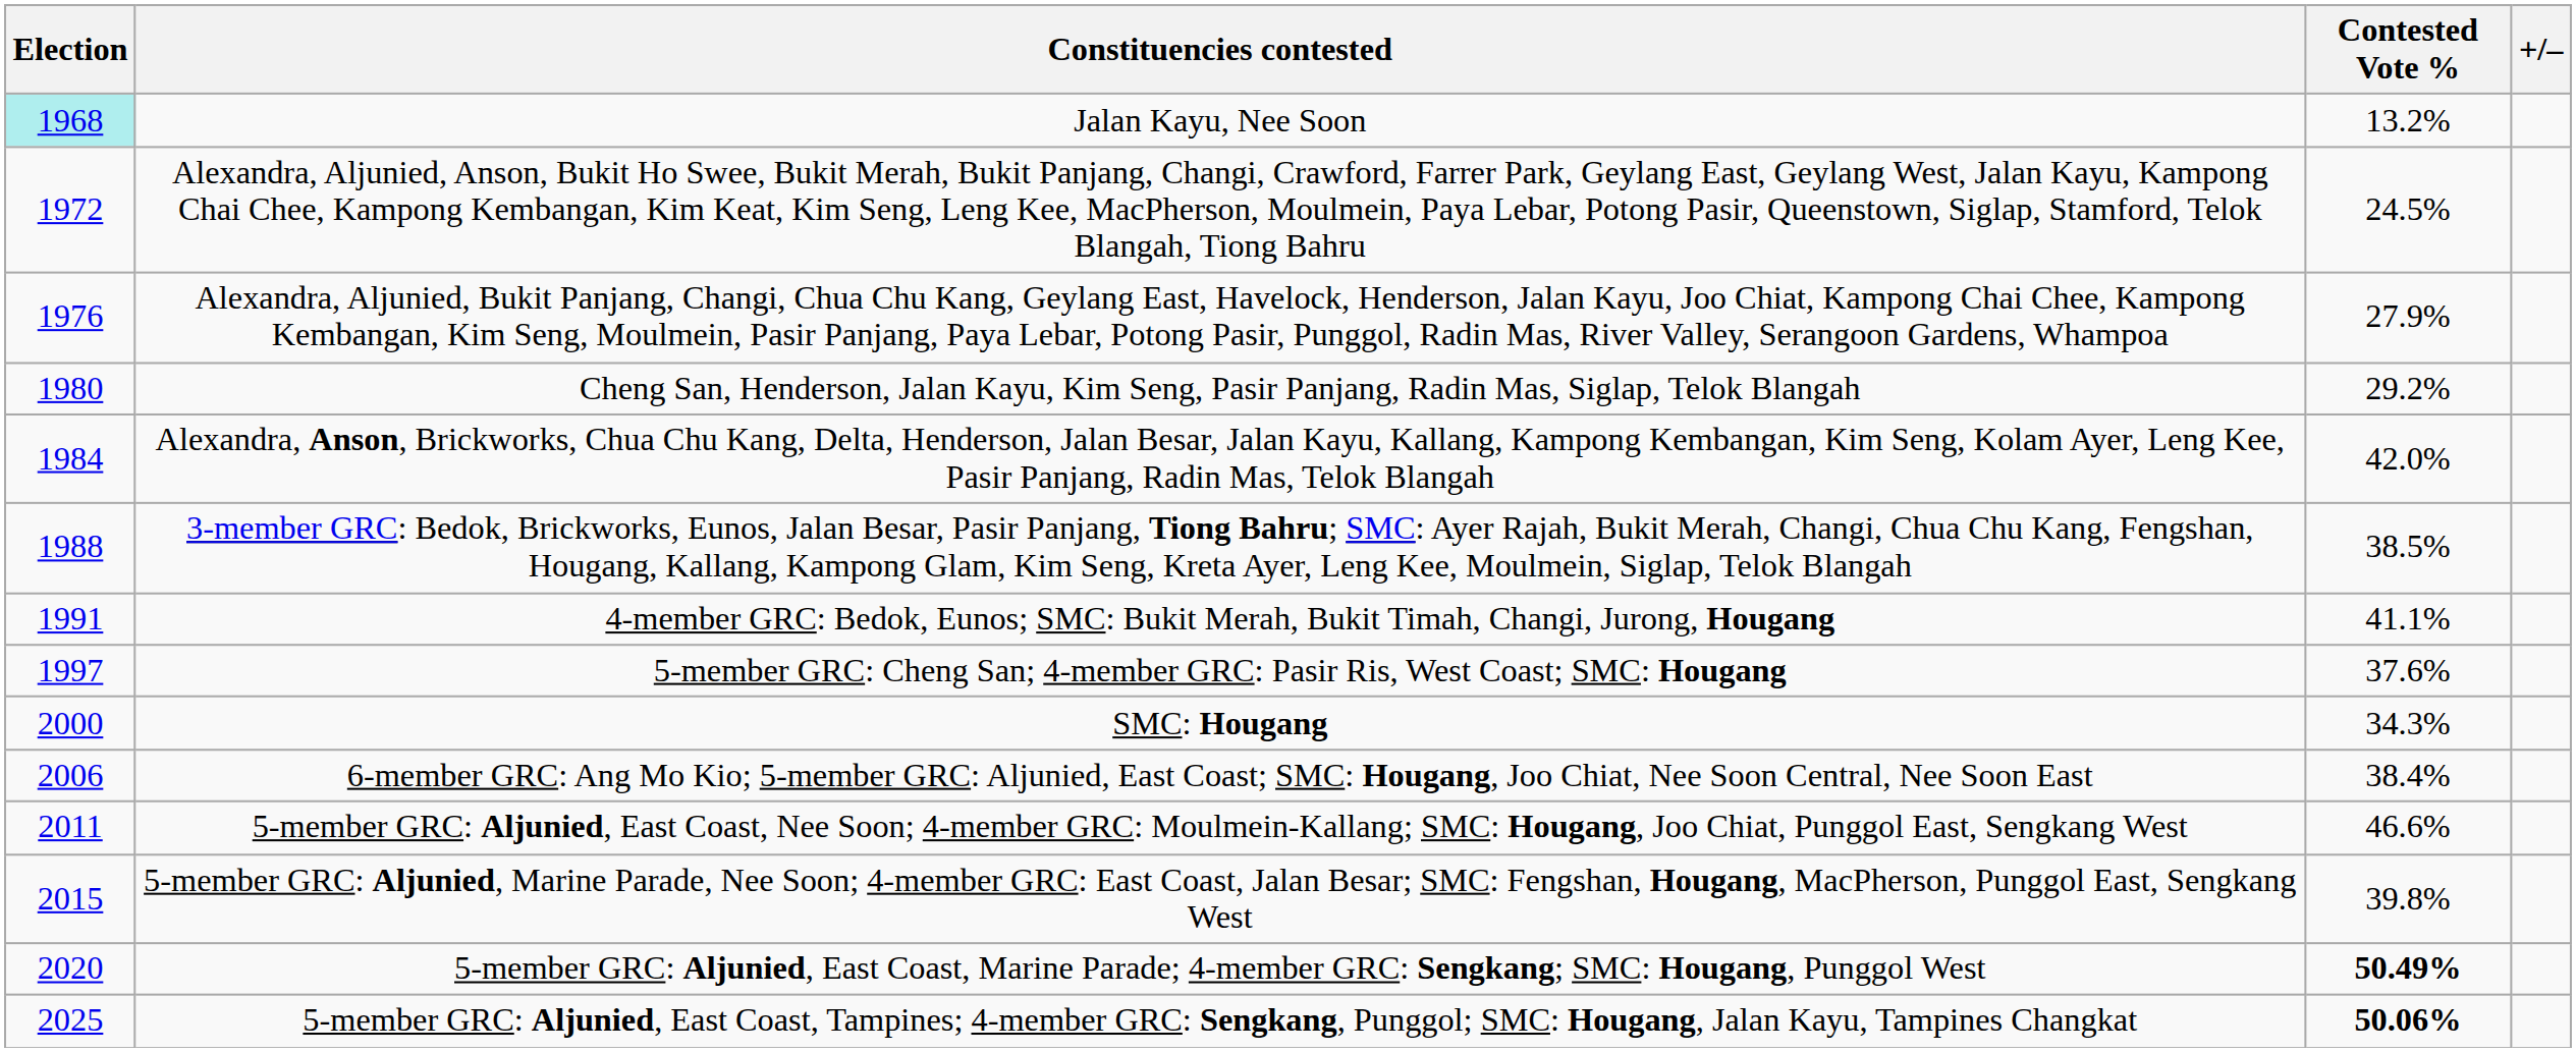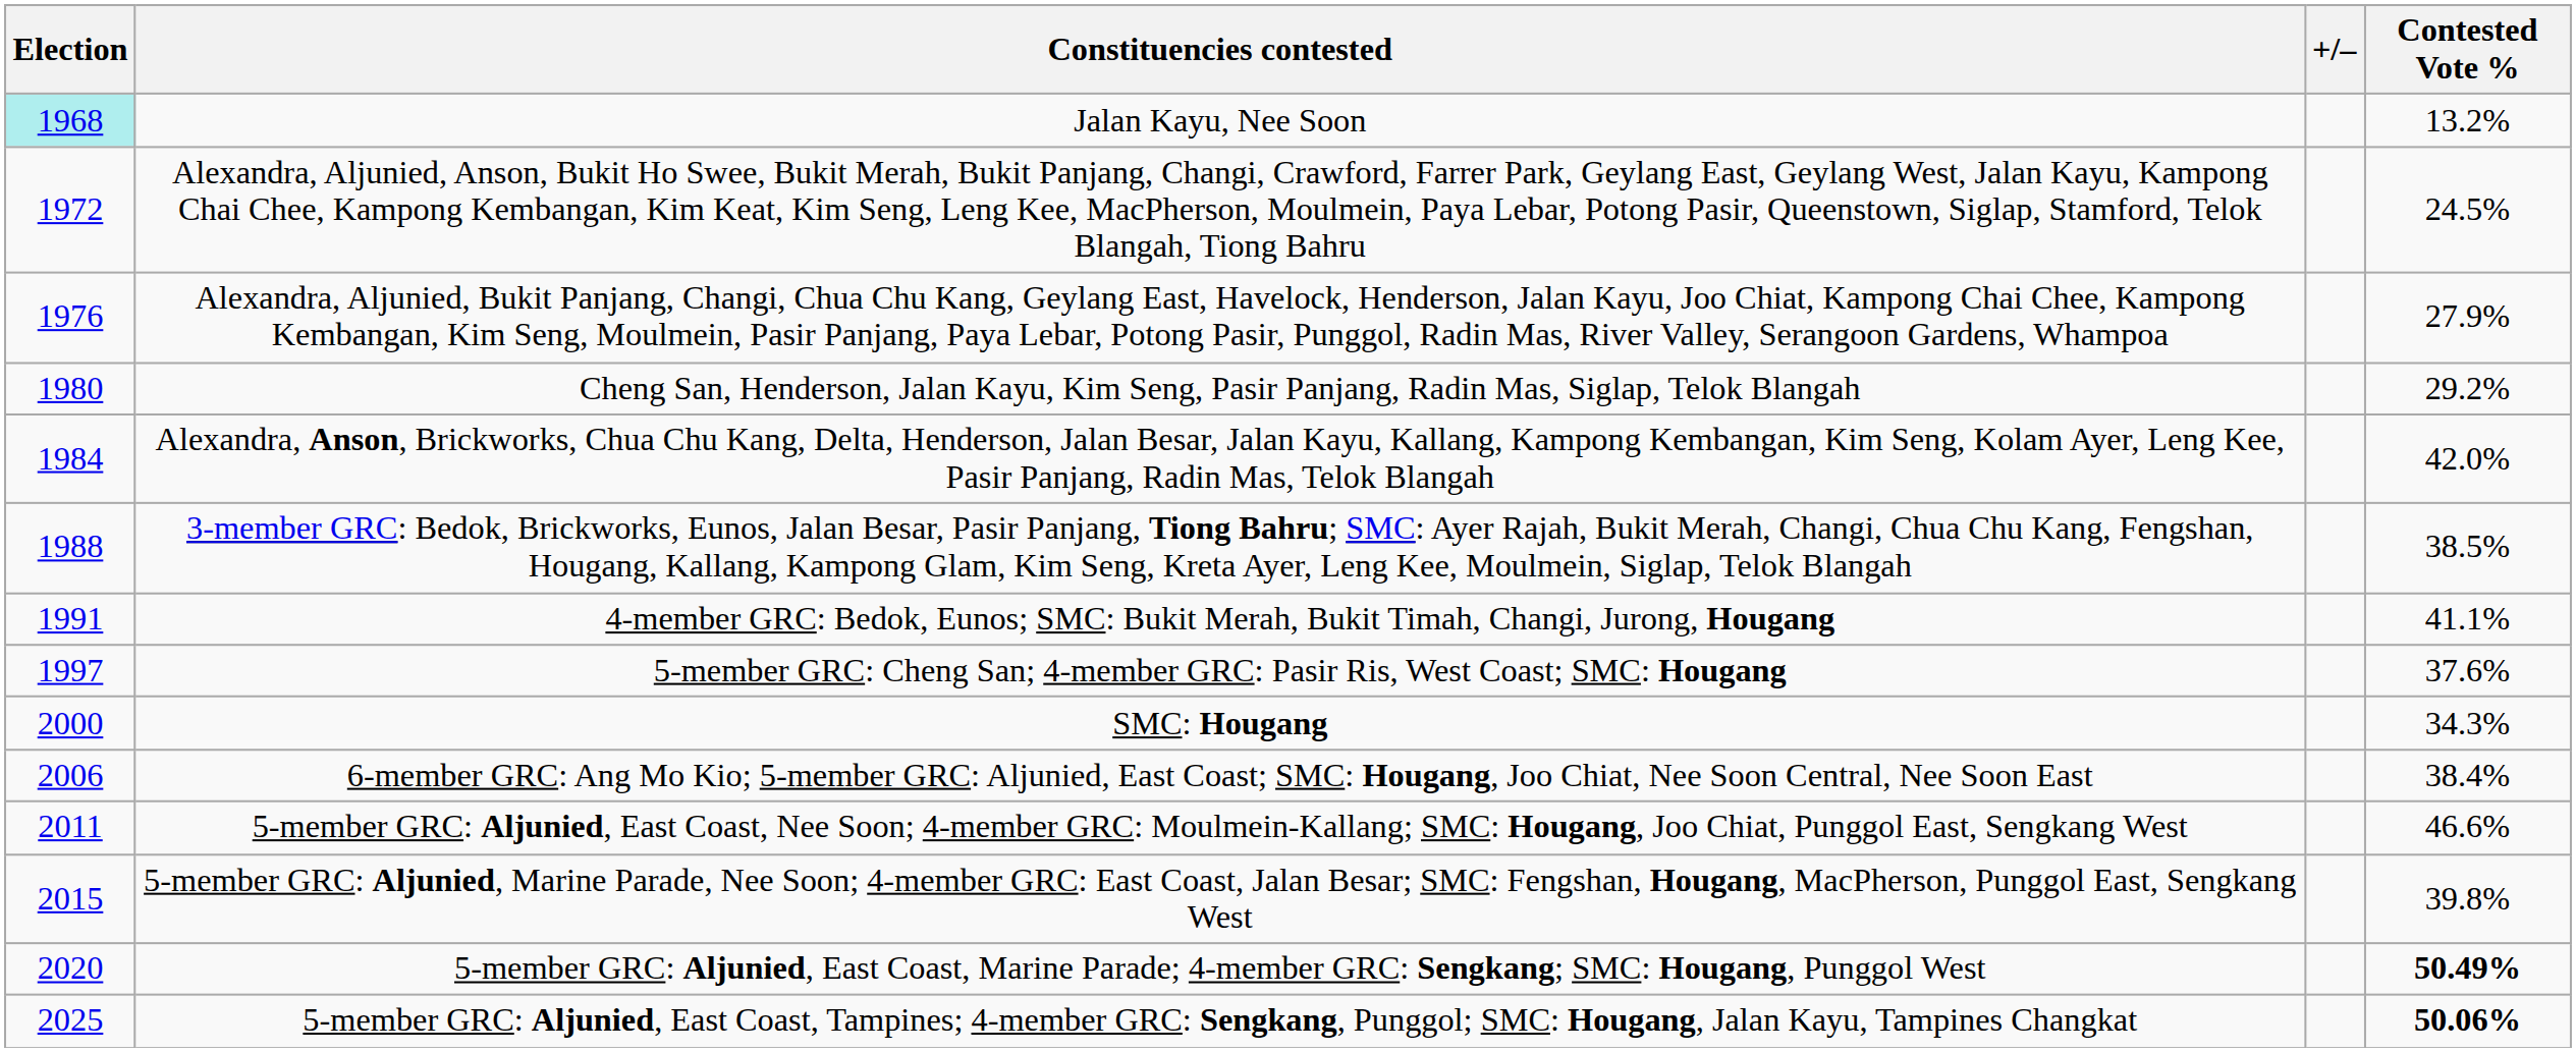columns swapped: Contested Vote % <-> +/–
